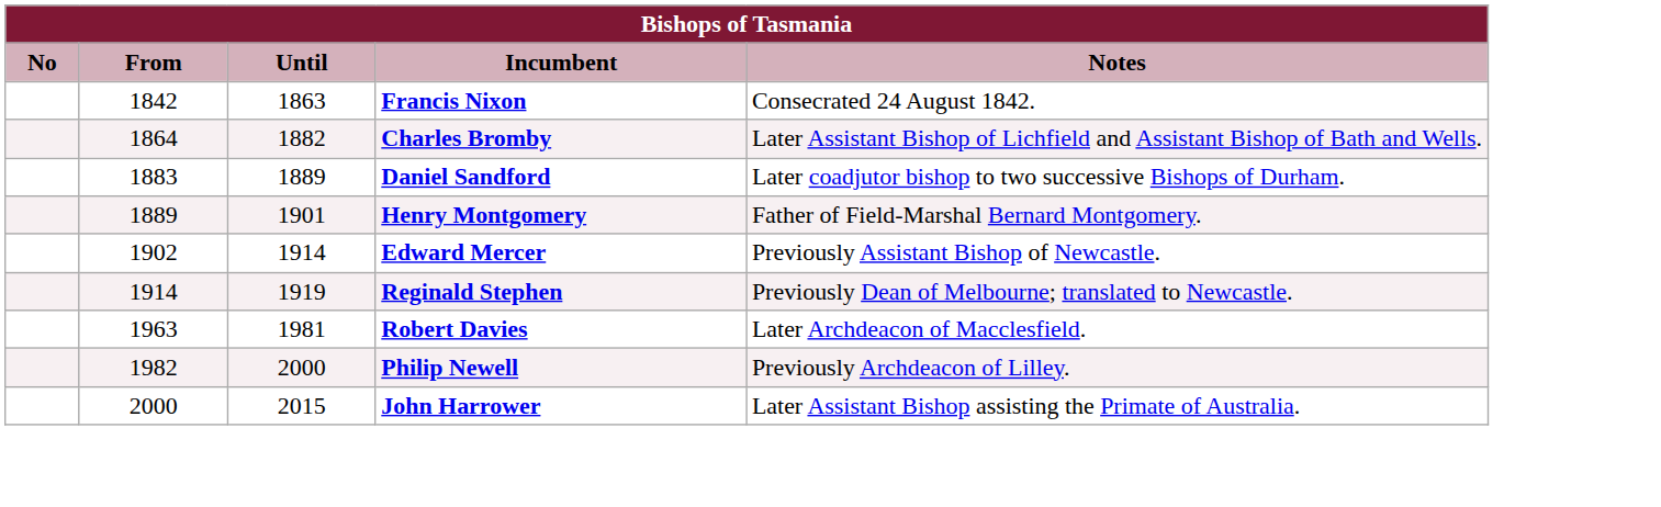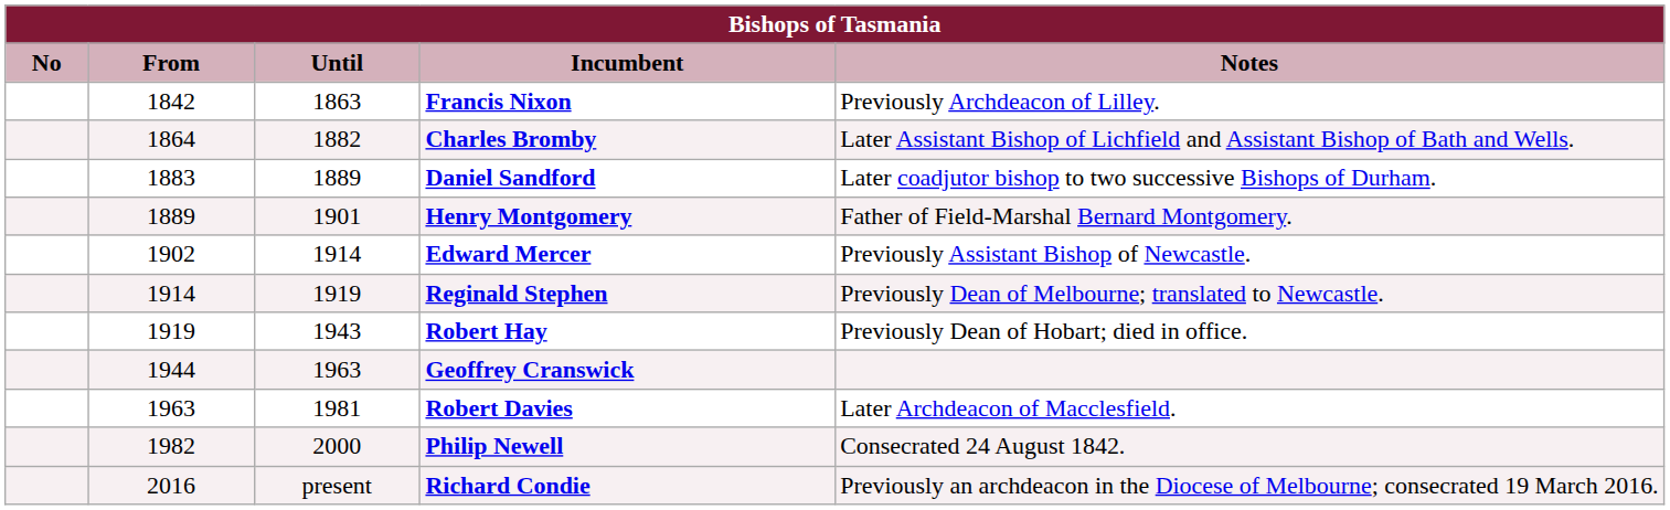Francis Nixon | Notes: Consecrated 24 August 1842. -> Previously Archdeacon of Lilley.
+ row: 1919 | 1943 | Robert Hay | Previously Dean of Hobart; died in office.
+ row: 1944 | 1963 | Geoffrey Cranswick
Philip Newell | Notes: Previously Archdeacon of Lilley. -> Consecrated 24 August 1842.
- row: 2000 | 2015 | John Harrower | Later Assistant Bishop assisting the Primate of Australia.
+ row: 2016 | present | Richard Condie | Previously an archdeacon in the Diocese of Melbourne; consecrated 19 March 2016.
